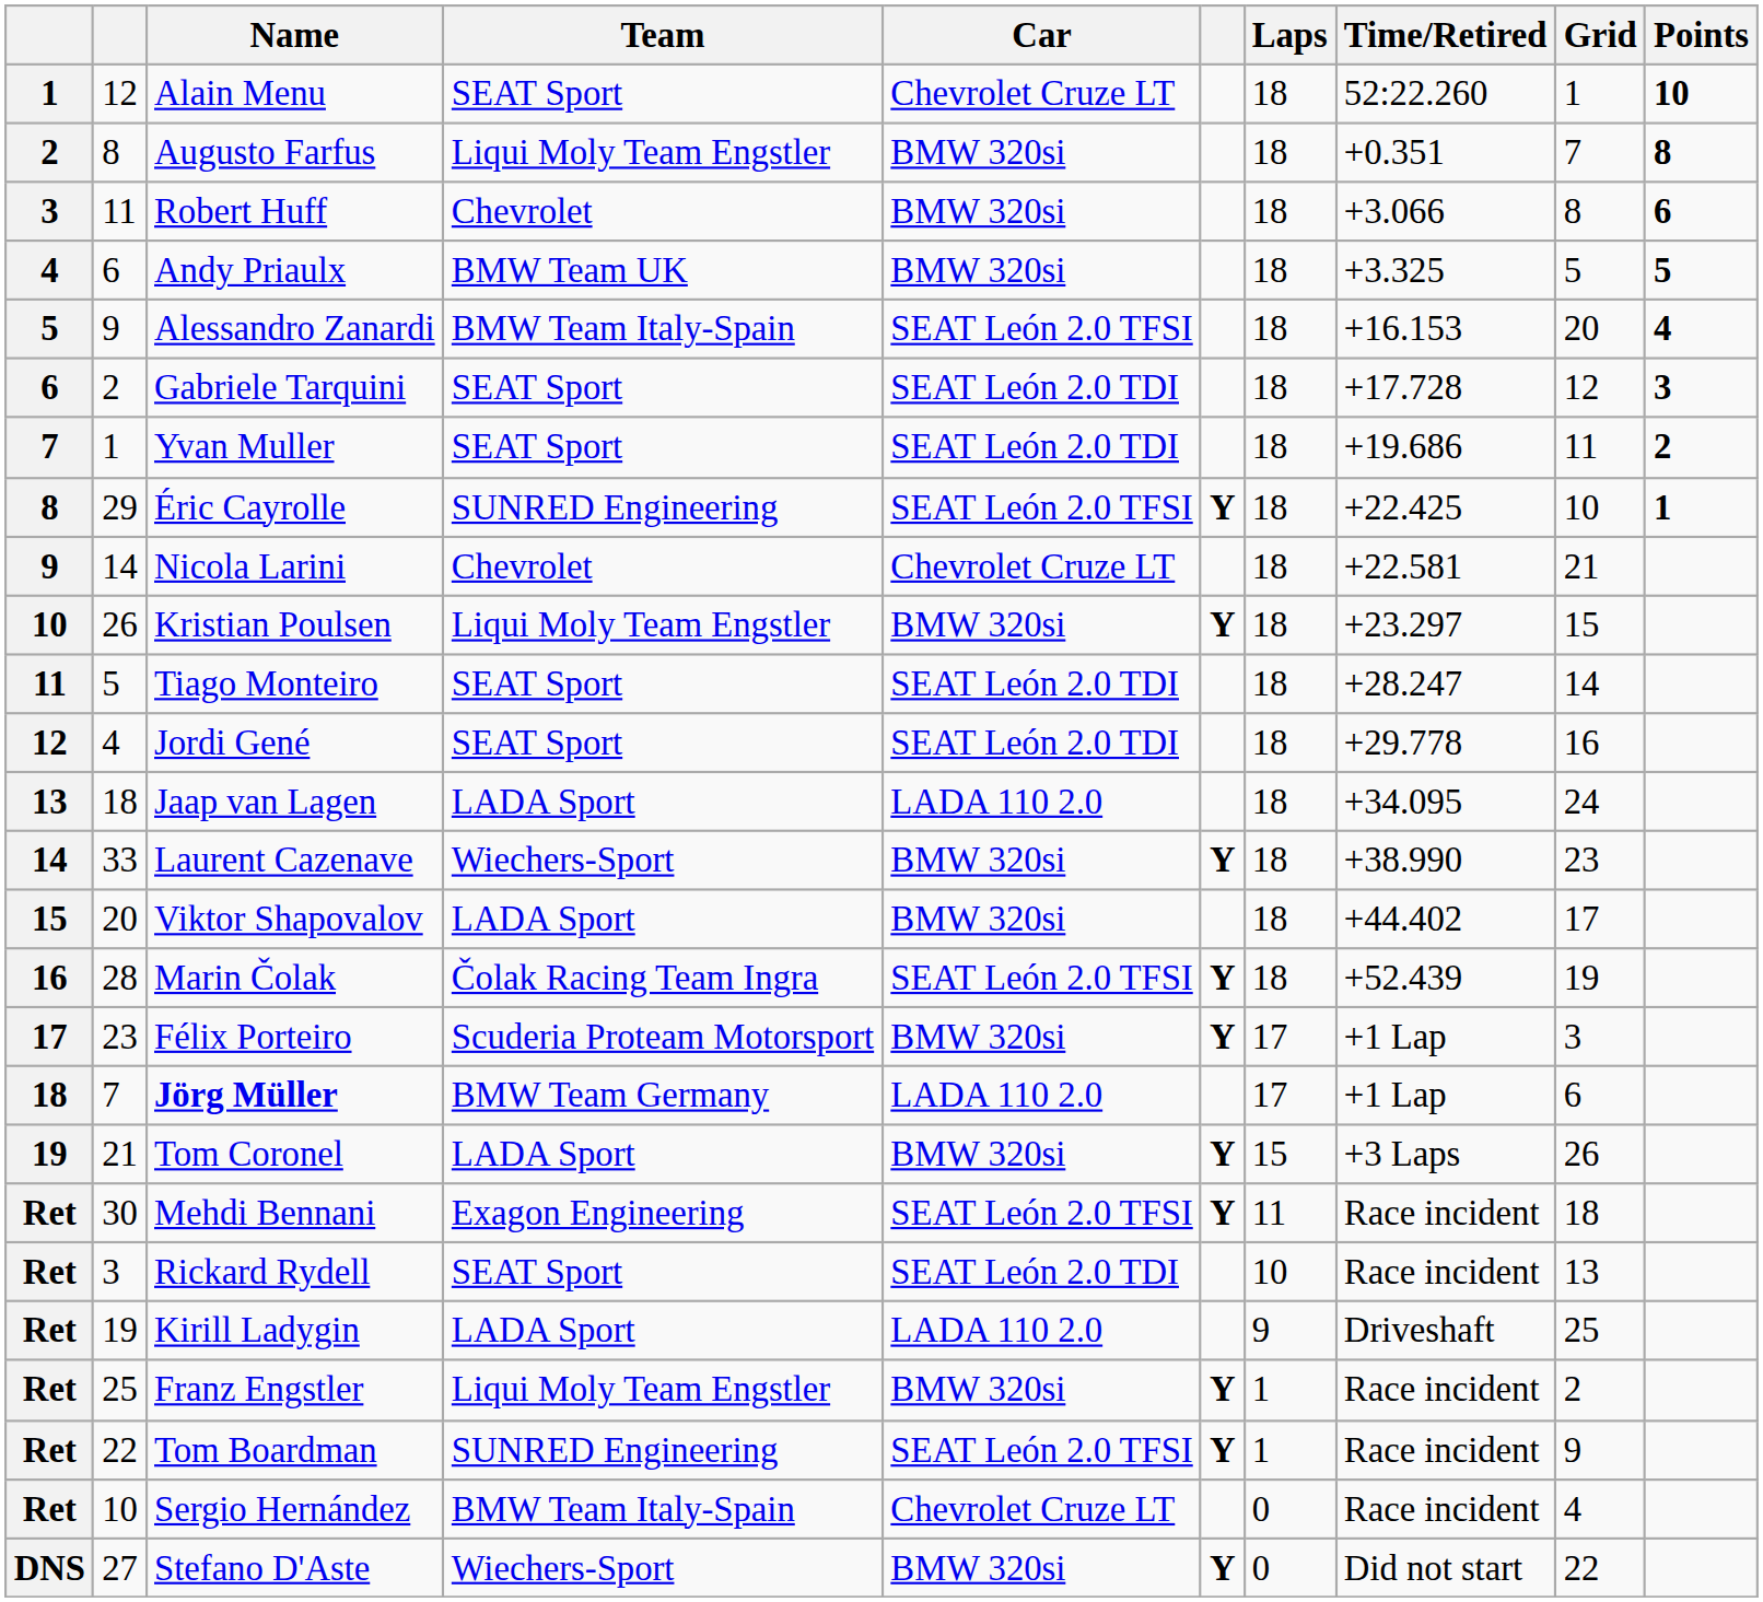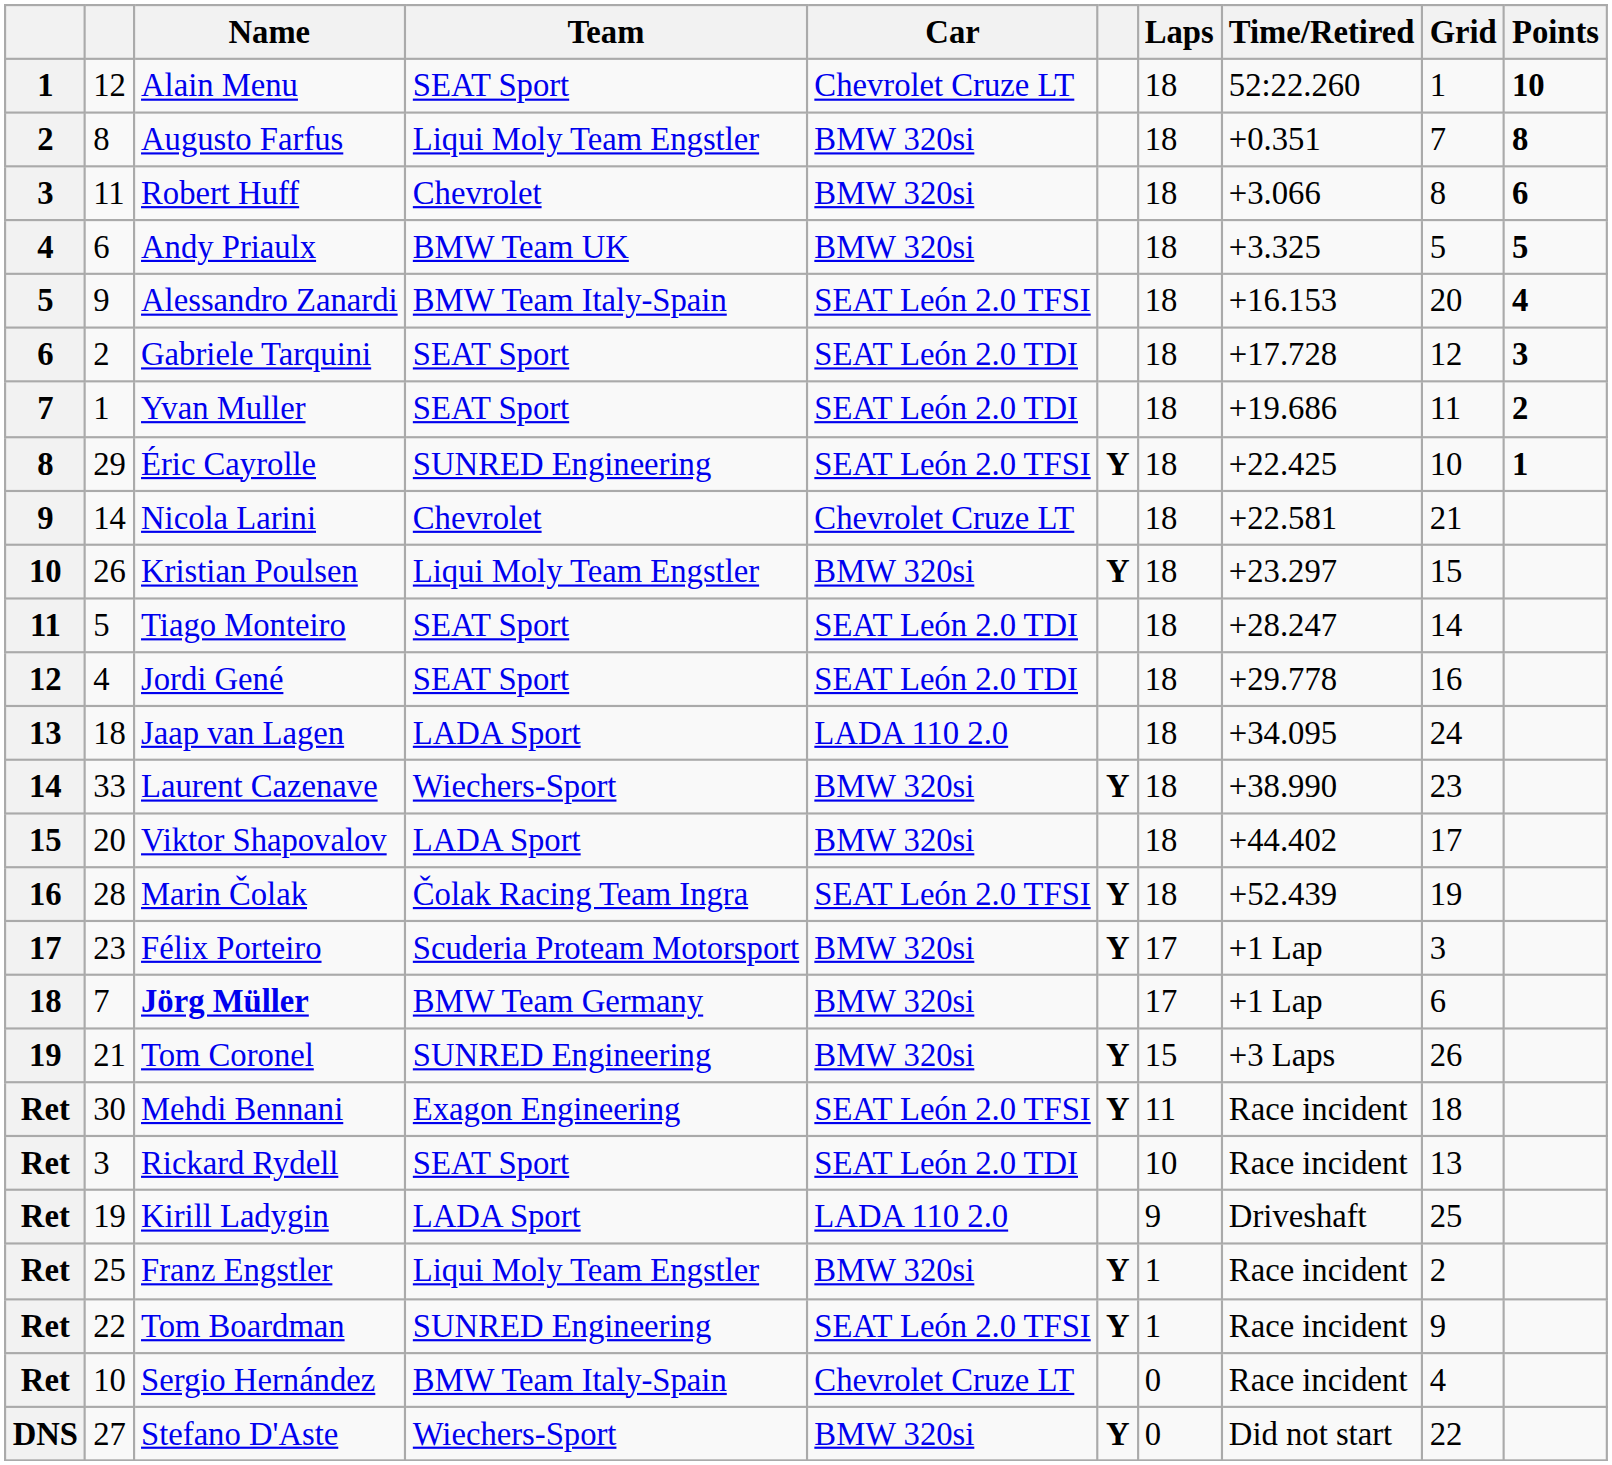Jörg Müller | Car: LADA 110 2.0 -> BMW 320si
Tom Coronel | Team: LADA Sport -> SUNRED Engineering
